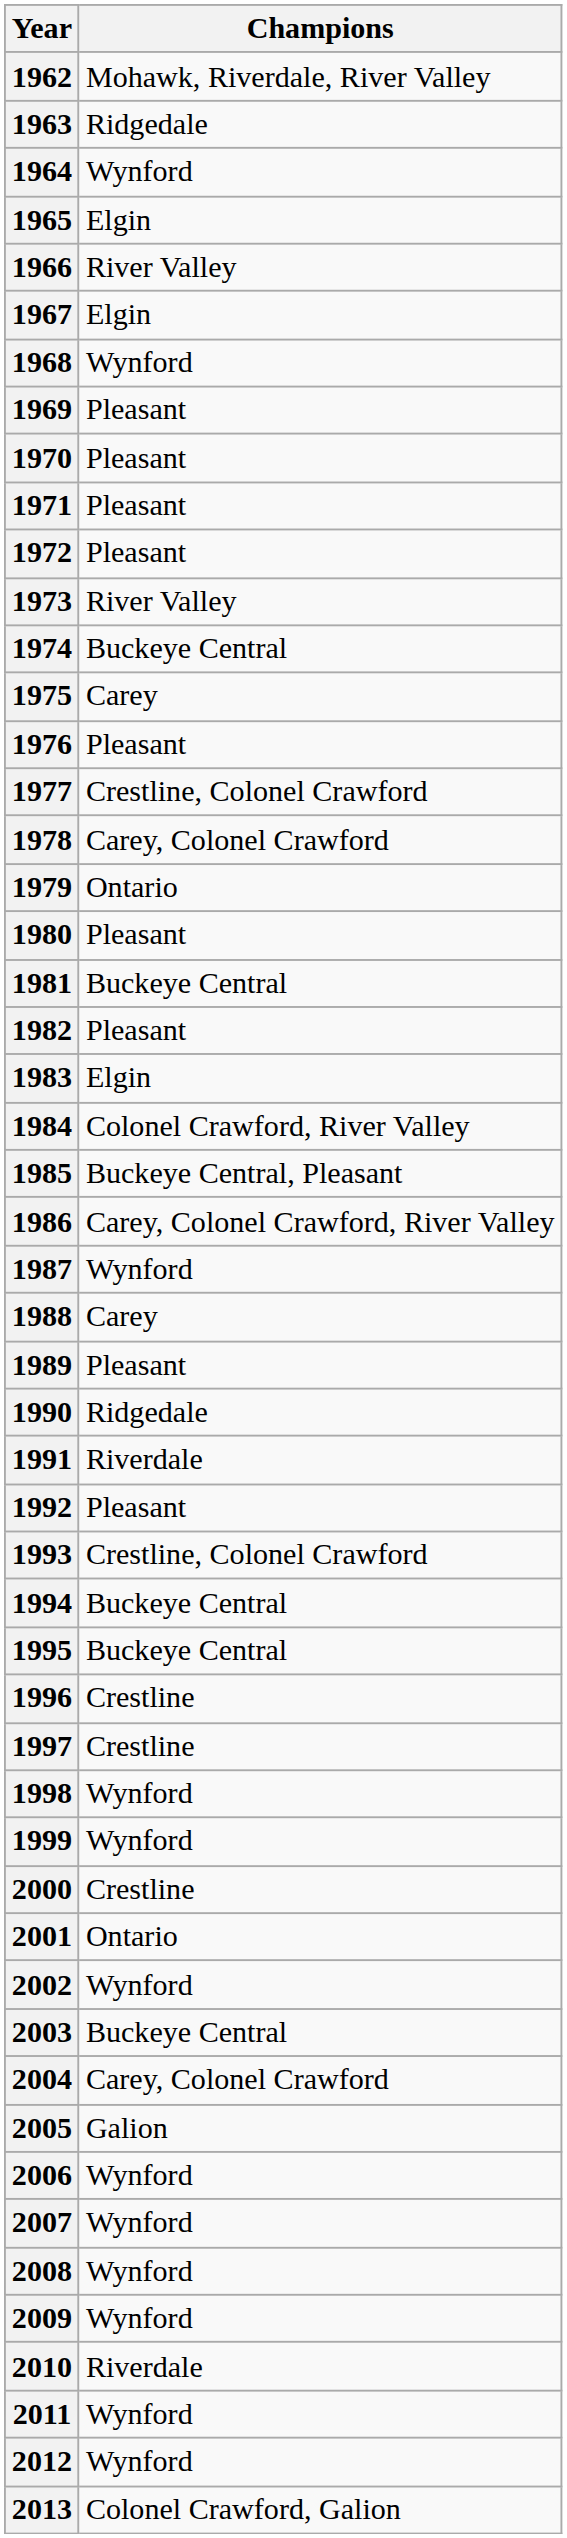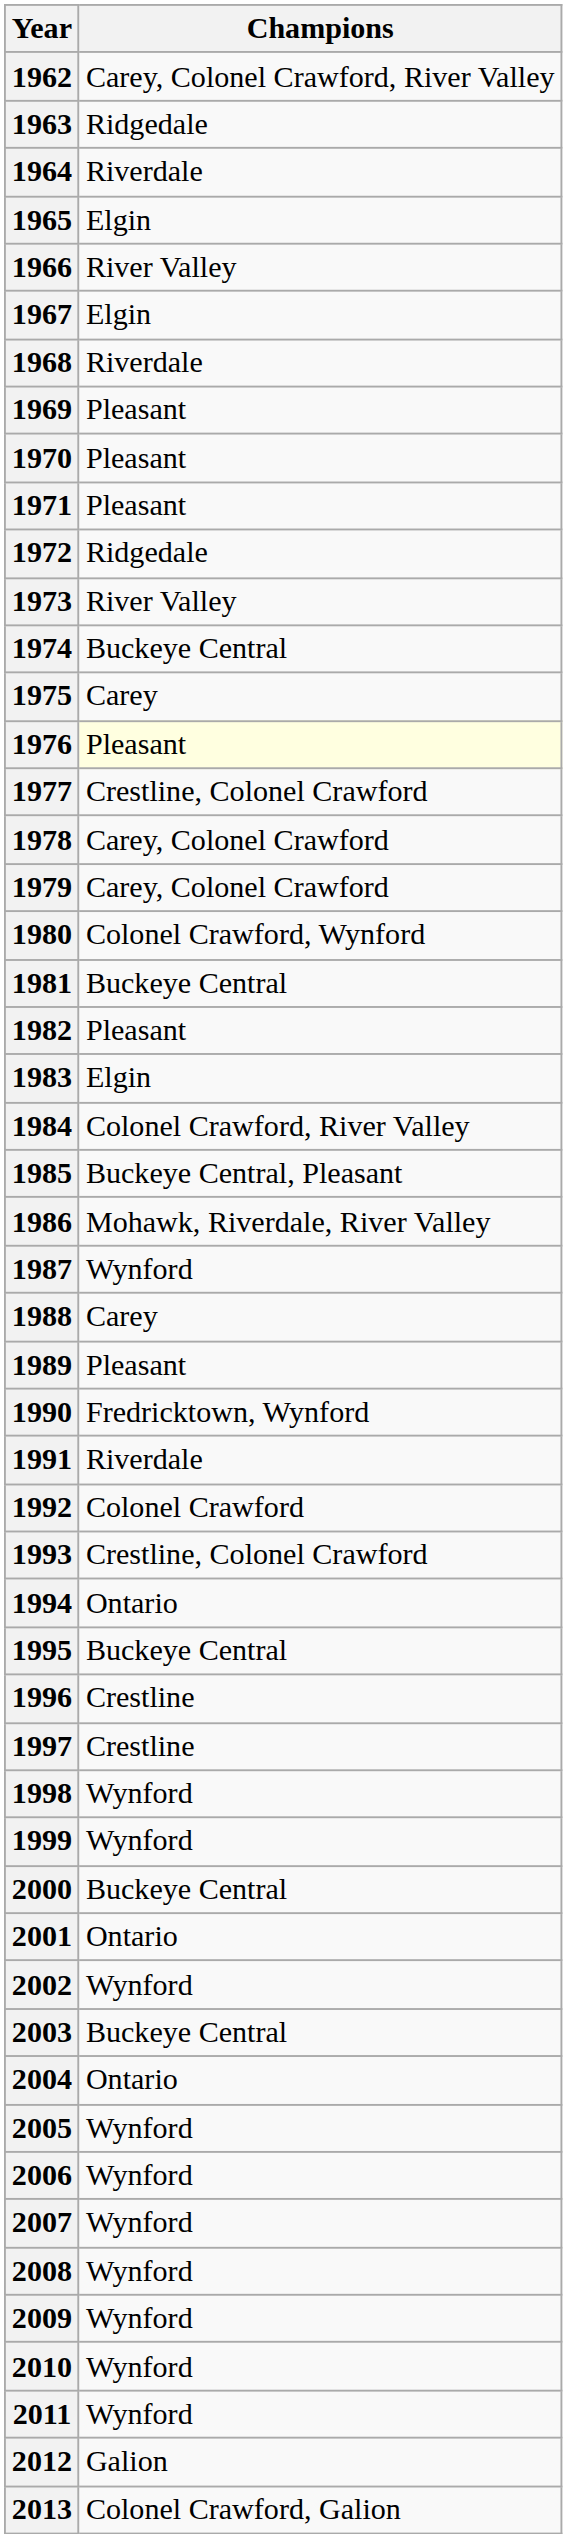1962 | Champions: Mohawk, Riverdale, River Valley -> Carey, Colonel Crawford, River Valley
1964 | Champions: Wynford -> Riverdale
1968 | Champions: Wynford -> Riverdale
1972 | Champions: Pleasant -> Ridgedale
1976 | Champions: no background -> lightyellow background
1979 | Champions: Ontario -> Carey, Colonel Crawford
1980 | Champions: Pleasant -> Colonel Crawford, Wynford
1986 | Champions: Carey, Colonel Crawford, River Valley -> Mohawk, Riverdale, River Valley
1990 | Champions: Ridgedale -> Fredricktown, Wynford
1992 | Champions: Pleasant -> Colonel Crawford
1994 | Champions: Buckeye Central -> Ontario
2000 | Champions: Crestline -> Buckeye Central
2004 | Champions: Carey, Colonel Crawford -> Ontario
2005 | Champions: Galion -> Wynford
2010 | Champions: Riverdale -> Wynford
2012 | Champions: Wynford -> Galion
